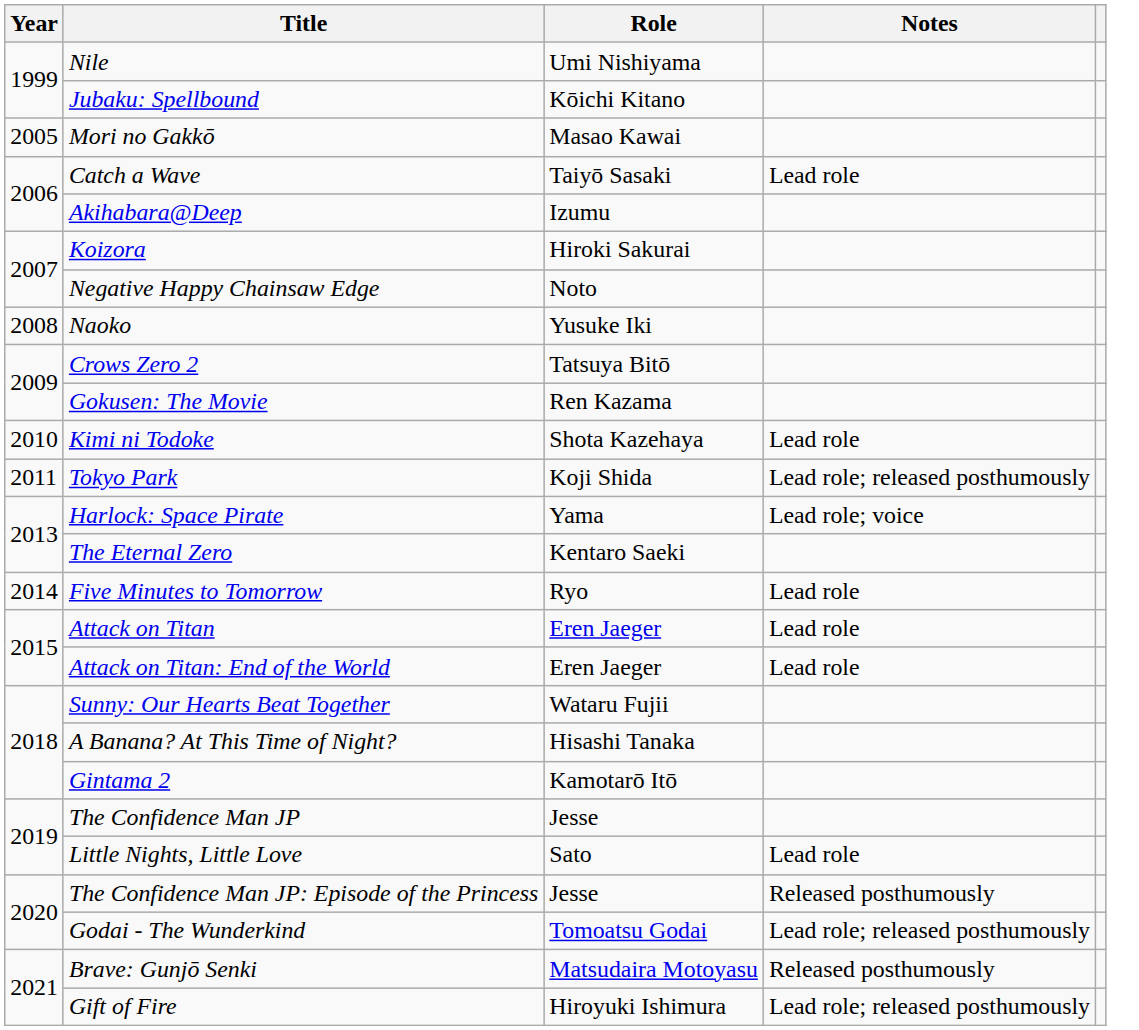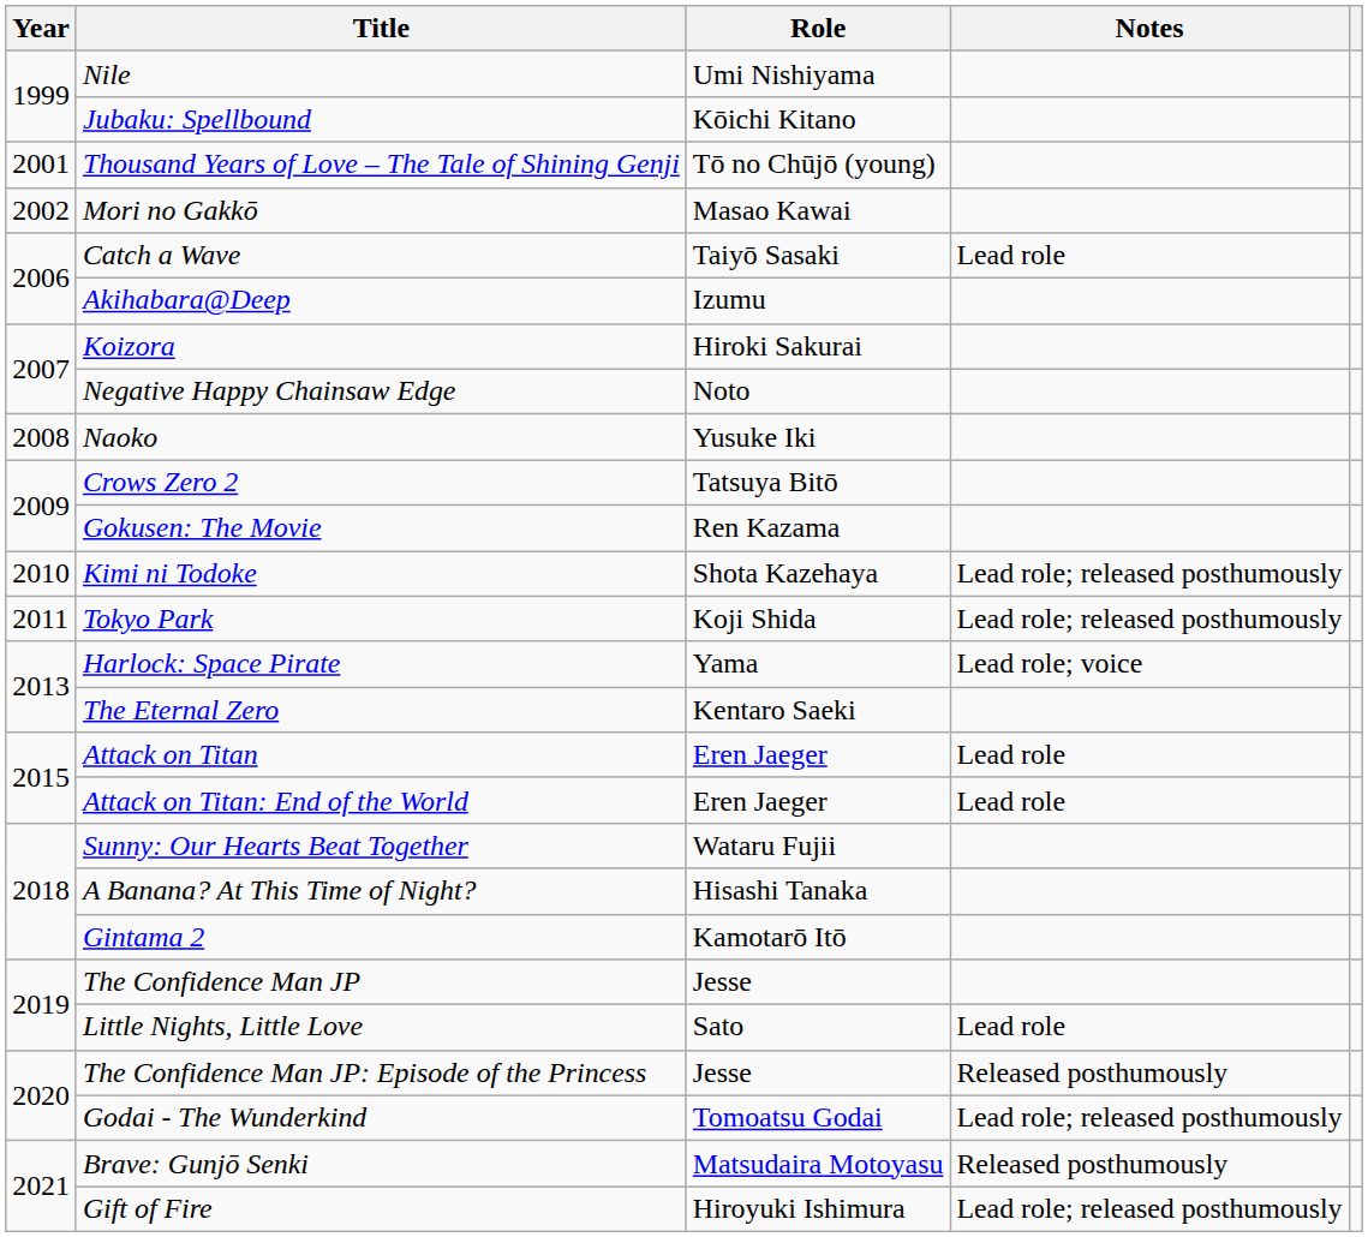+ row: 2001 | Thousand Years of Love – The Tale of Shining Genji | Tō no Chūjō (young)
Mori no Gakkō | Year: 2005 -> 2002
Kimi ni Todoke | Notes: Lead role -> Lead role; released posthumously
- row: 2014 | Five Minutes to Tomorrow | Ryo | Lead role
